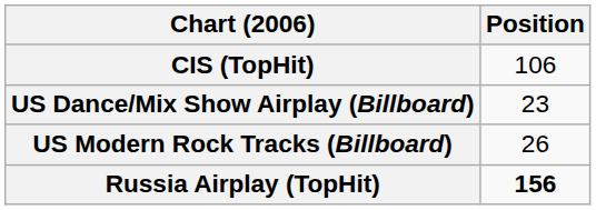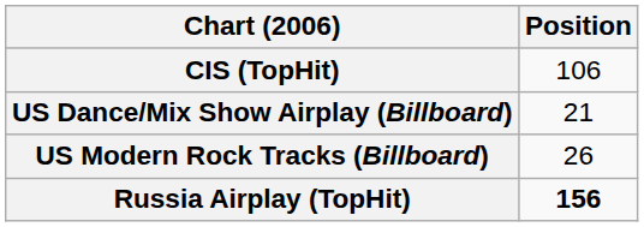US Dance/Mix Show Airplay (Billboard) | Position: 23 -> 21
